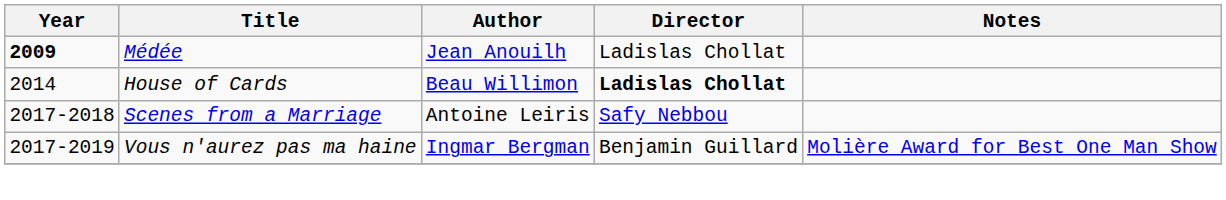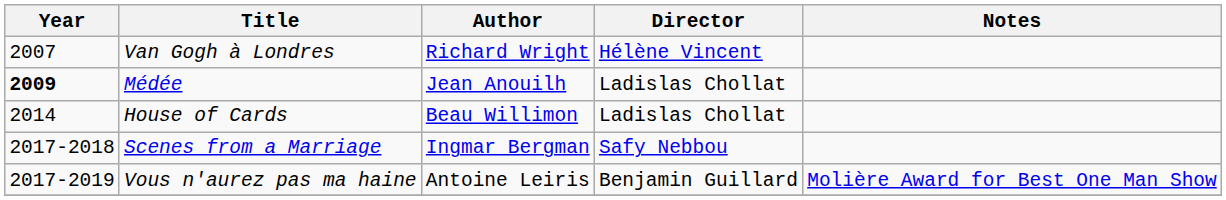+ row: 2007 | Van Gogh à Londres | Richard Wright | Hélène Vincent
House of Cards | Director: bold -> normal
Scenes from a Marriage | Author: Antoine Leiris -> Ingmar Bergman
Vous n'aurez pas ma haine | Author: Ingmar Bergman -> Antoine Leiris
